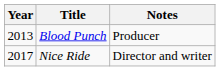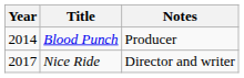Blood Punch | Year: 2013 -> 2014
